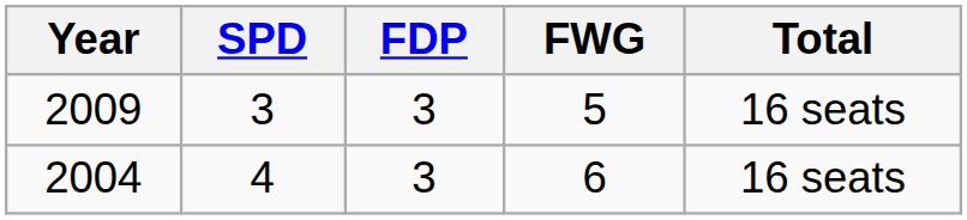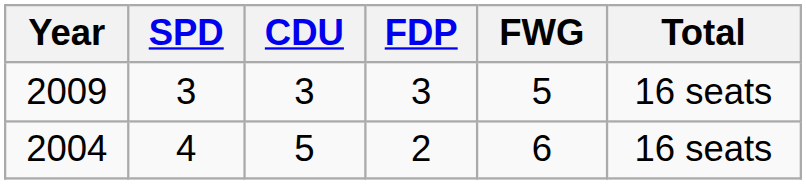+ column: CDU | 3 | 5
2004 | FDP: 3 -> 2
